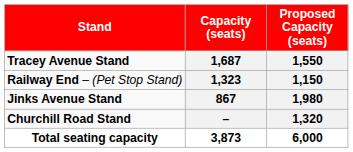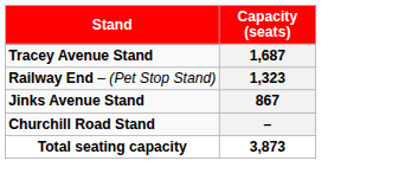- column: Proposed Capacity (seats) | 1,550 | 1,150 | 1,980 | 1,320 | 6,000
